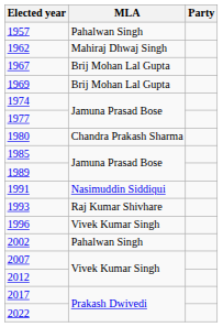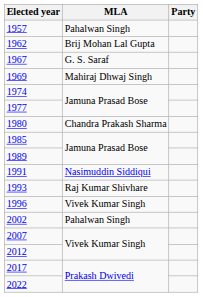1962 | MLA: Mahiraj Dhwaj Singh -> Brij Mohan Lal Gupta
1967 | MLA: Brij Mohan Lal Gupta -> G. S. Saraf
1969 | MLA: Brij Mohan Lal Gupta -> Mahiraj Dhwaj Singh
